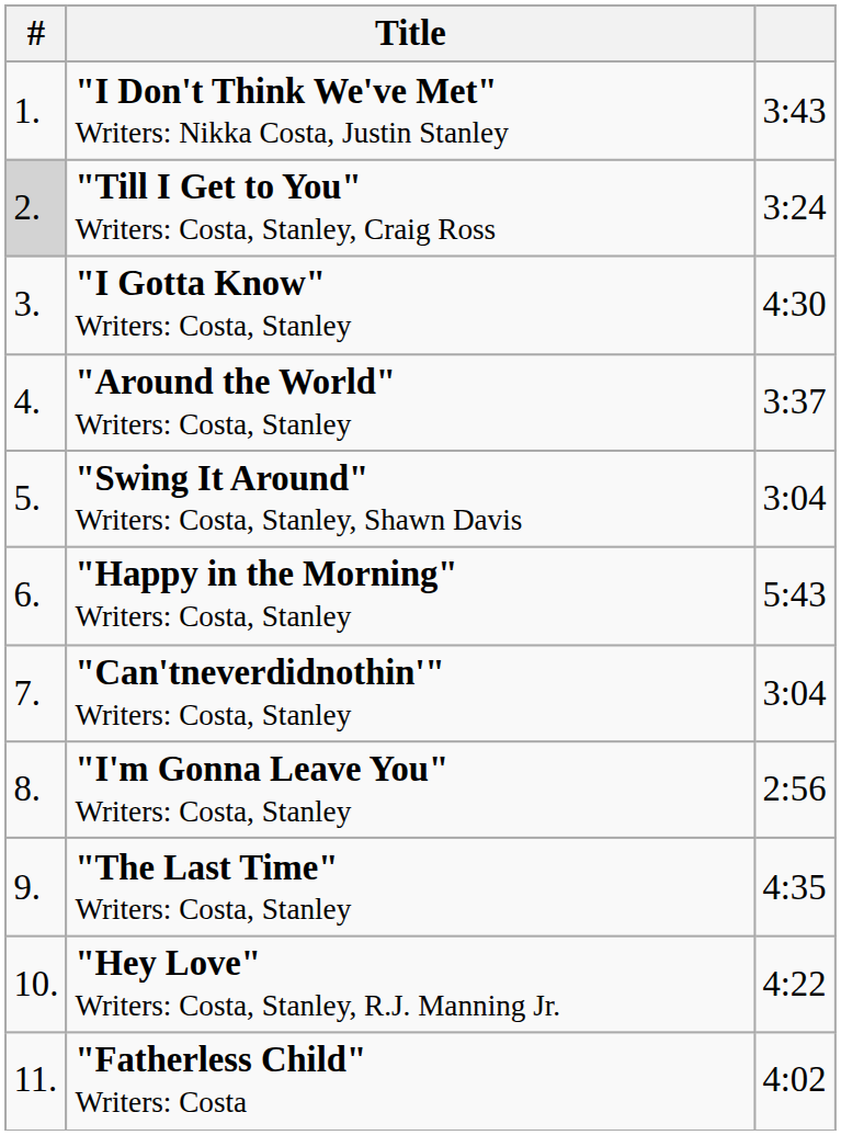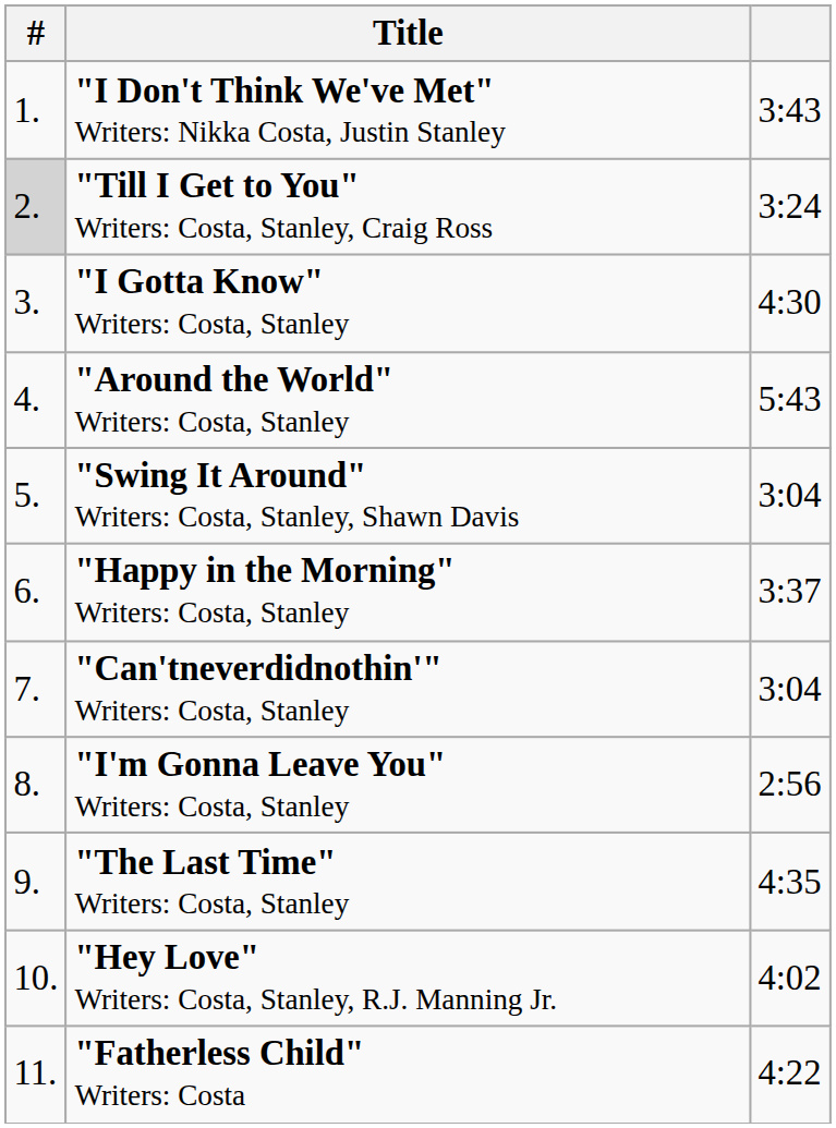"Around the World" Writers: Costa, Stanley | column 3: 3:37 -> 5:43
"Happy in the Morning" Writers: Costa, Stanley | column 3: 5:43 -> 3:37
"Hey Love" Writers: Costa, Stanley, R.J. Manning Jr. | column 3: 4:22 -> 4:02
"Fatherless Child" Writers: Costa | column 3: 4:02 -> 4:22
